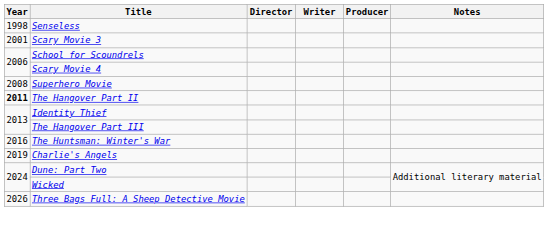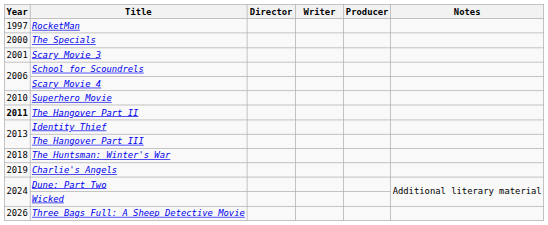+ row: 1997 | RocketMan
- row: 1998 | Senseless
+ row: 2000 | The Specials
Superhero Movie | Year: 2008 -> 2010
The Huntsman: Winter's War | Year: 2016 -> 2018
